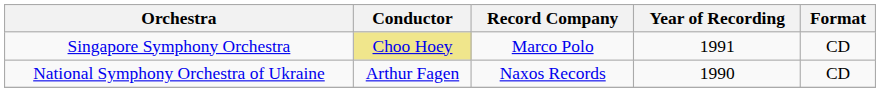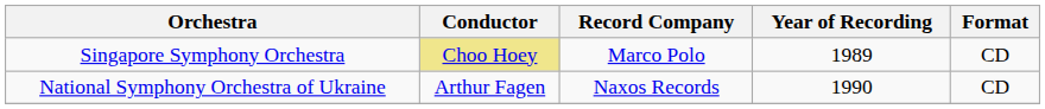Singapore Symphony Orchestra | Year of Recording: 1991 -> 1989
